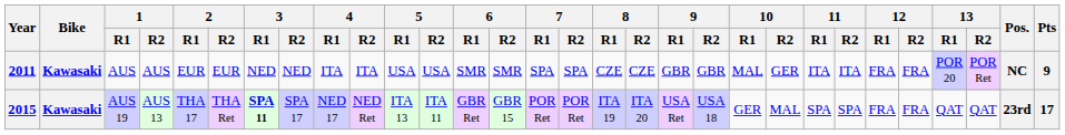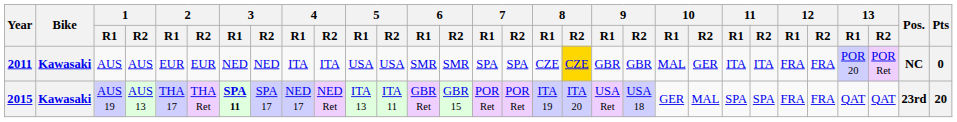2011 | 8 / R2: no background -> gold background
2011 | Pts: 9 -> 0
2015 | Pts: 17 -> 20
